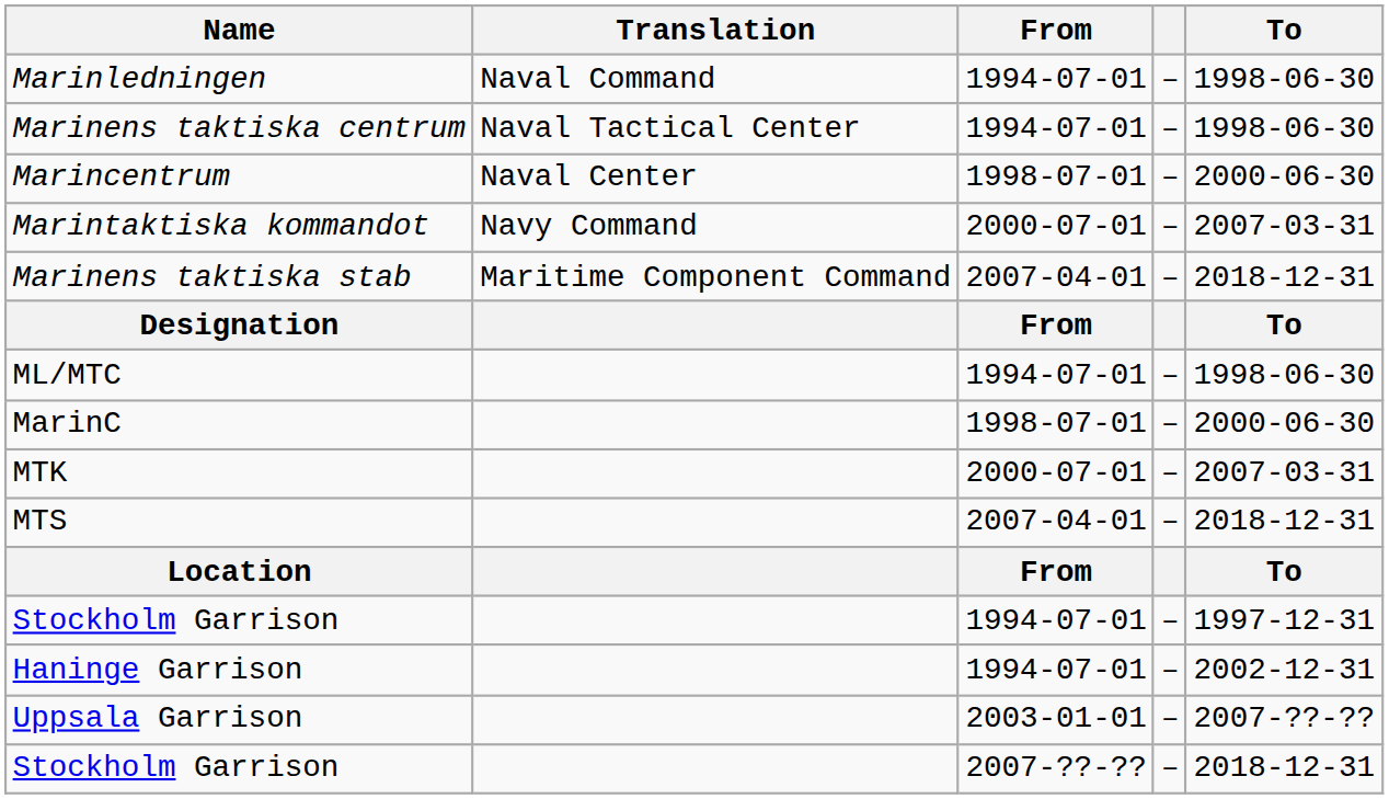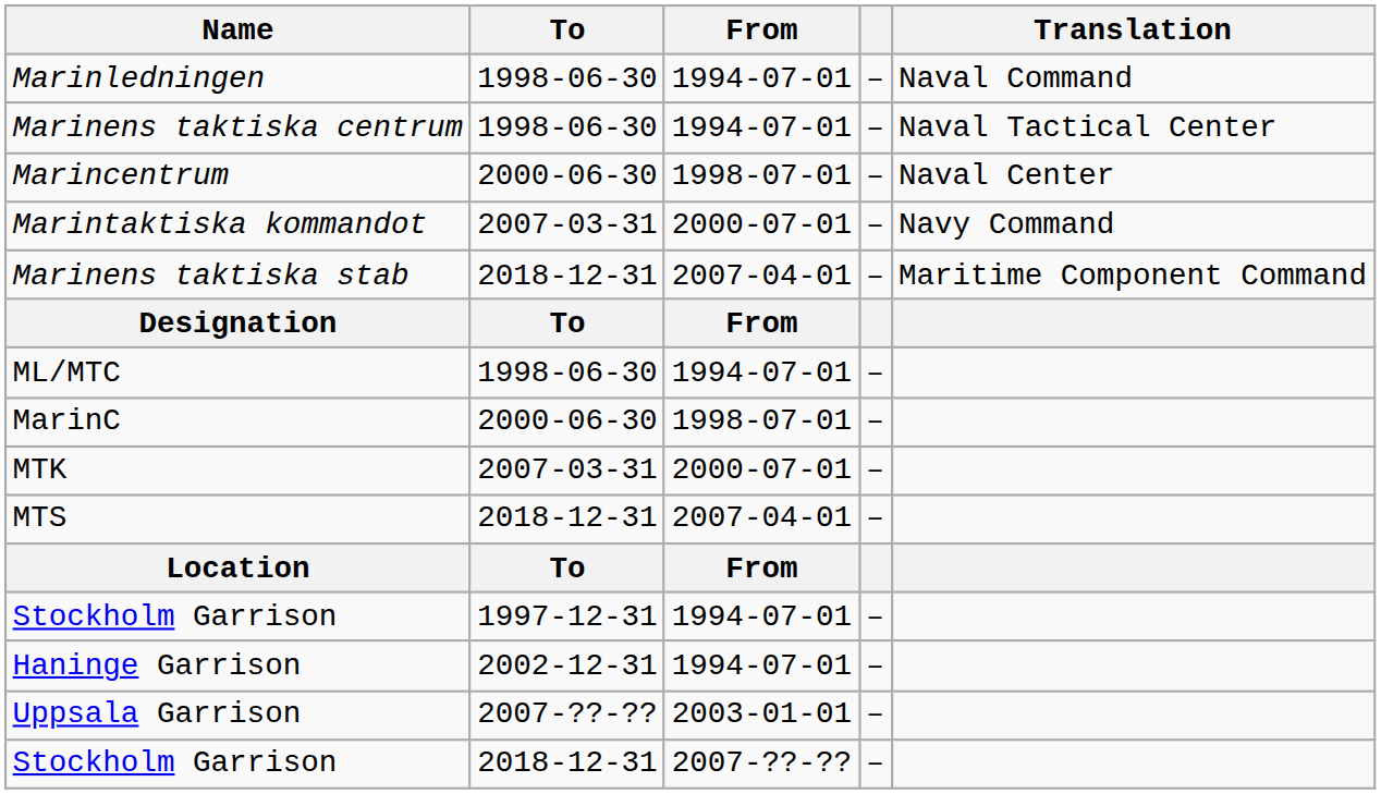columns swapped: Translation <-> To
